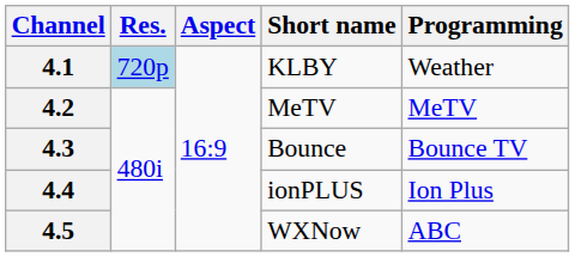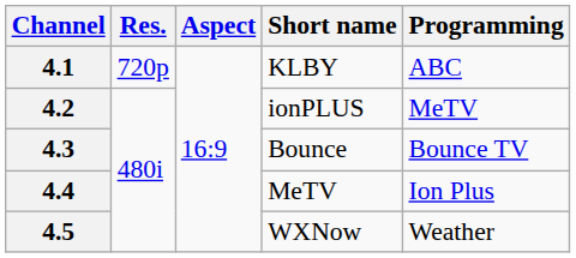4.1 | Res.: lightblue background -> no background
4.1 | Programming: Weather -> ABC
4.2 | Short name: MeTV -> ionPLUS
4.4 | Short name: ionPLUS -> MeTV
4.5 | Programming: ABC -> Weather
